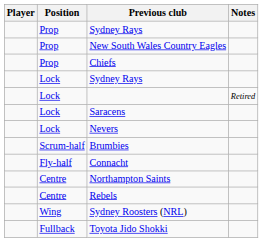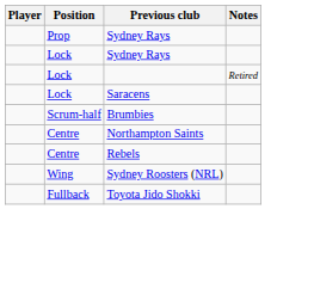- row: Prop | New South Wales Country Eagles
- row: Prop | Chiefs
- row: Lock | Nevers
- row: Fly-half | Connacht
